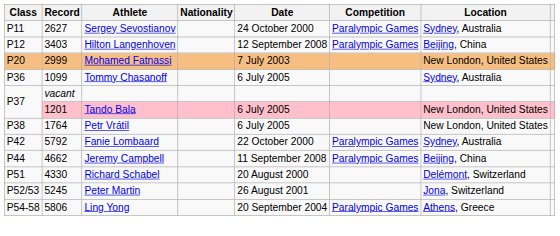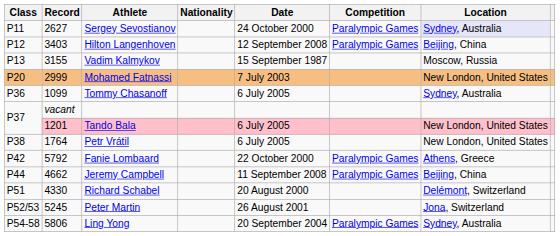Sergey Sevostianov | Location: no background -> lavender background
+ row: P13 | 3155 | Vadim Kalmykov | 15 September 1987 | Moscow, Russia
Fanie Lombaard | Location: Sydney, Australia -> Athens, Greece
Ling Yong | Location: Athens, Greece -> Sydney, Australia
